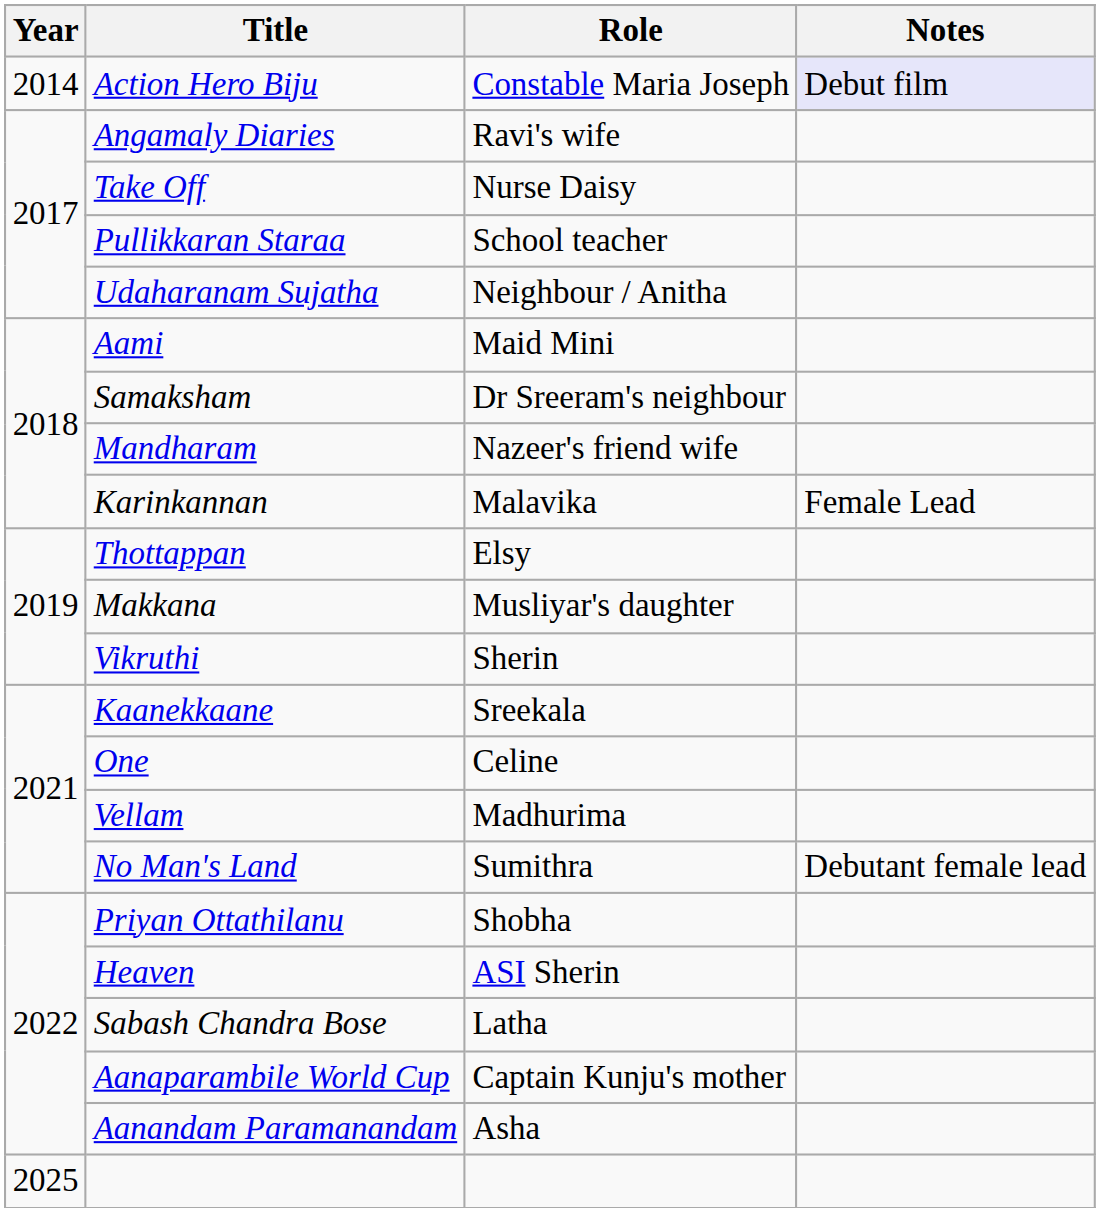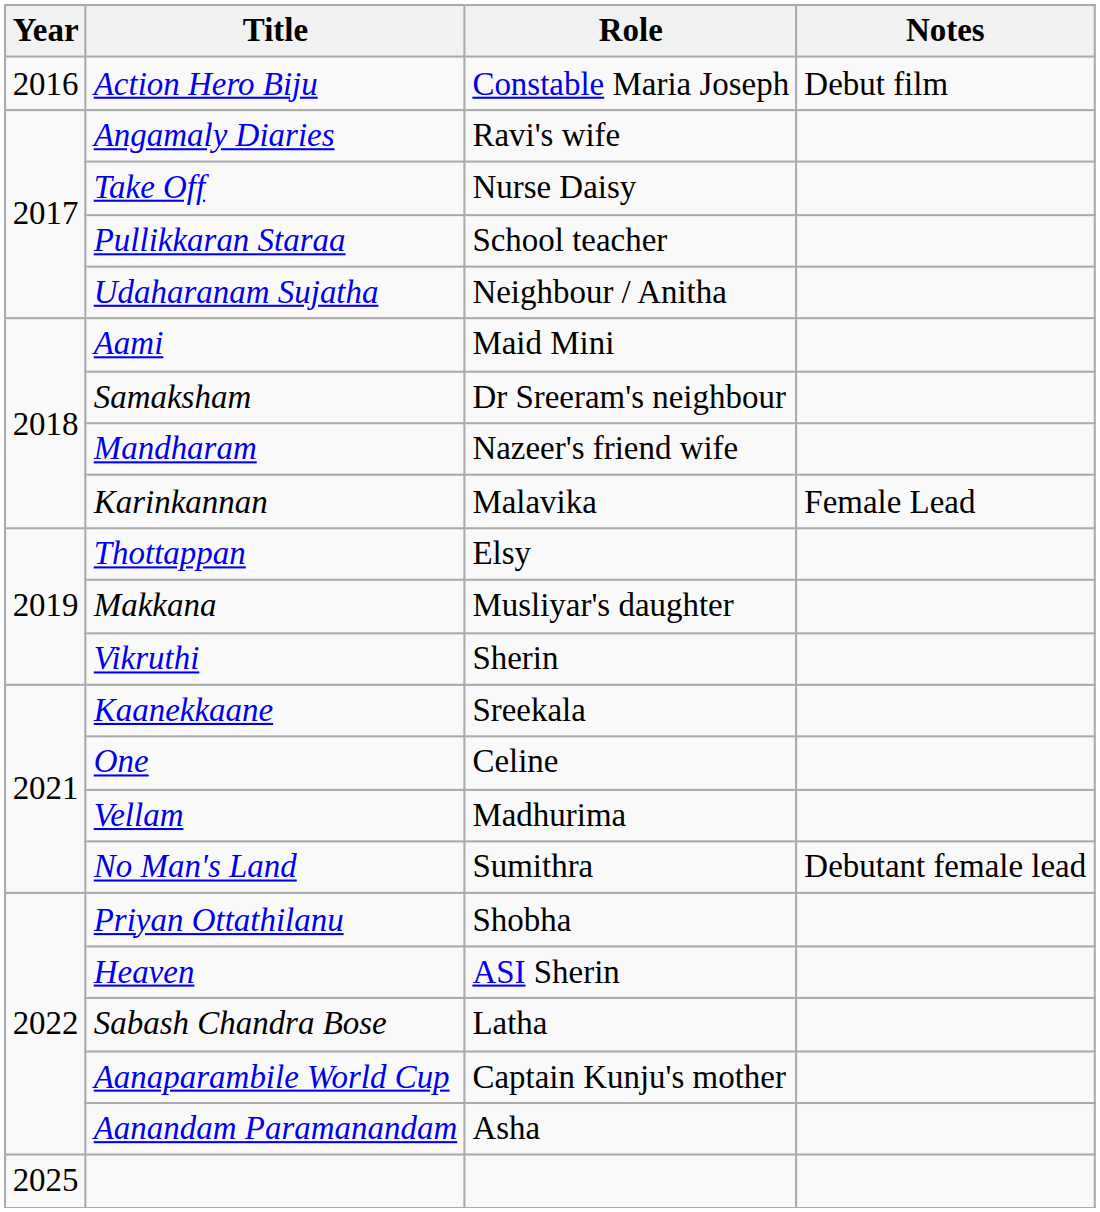Action Hero Biju | Year: 2014 -> 2016
Action Hero Biju | Notes: lavender background -> no background
